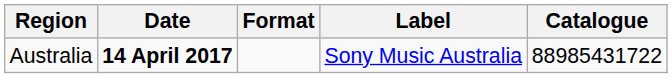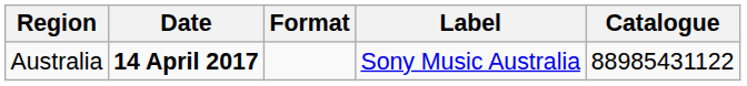Australia | Catalogue: 88985431722 -> 88985431122
